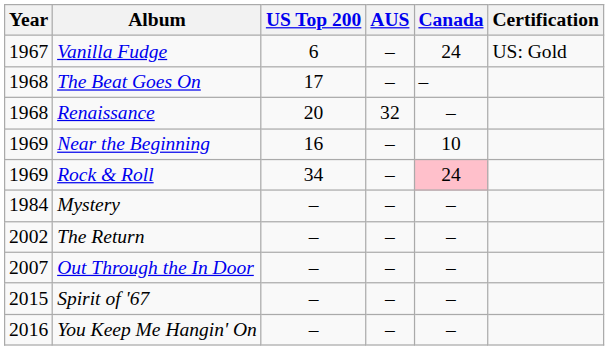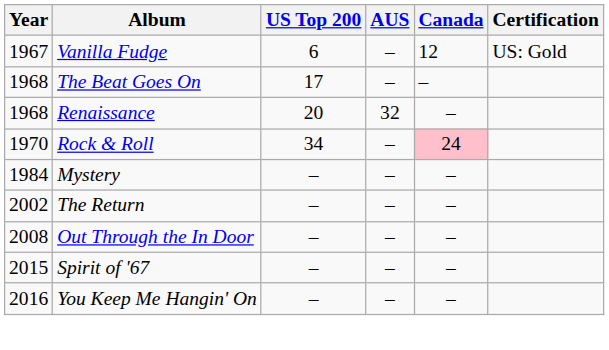Vanilla Fudge | Canada: 24 -> 12
- row: 1969 | Near the Beginning | 16 | – | 10
Rock & Roll | Year: 1969 -> 1970
Out Through the In Door | Year: 2007 -> 2008
